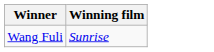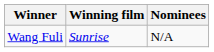+ column: Nominees | N/A
